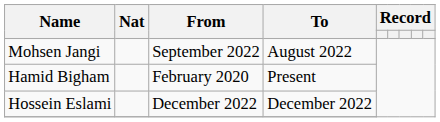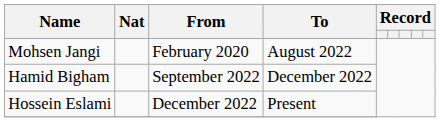Mohsen Jangi | From: September 2022 -> February 2020
Hamid Bigham | From: February 2020 -> September 2022
Hamid Bigham | To: Present -> December 2022
Hossein Eslami | To: December 2022 -> Present
